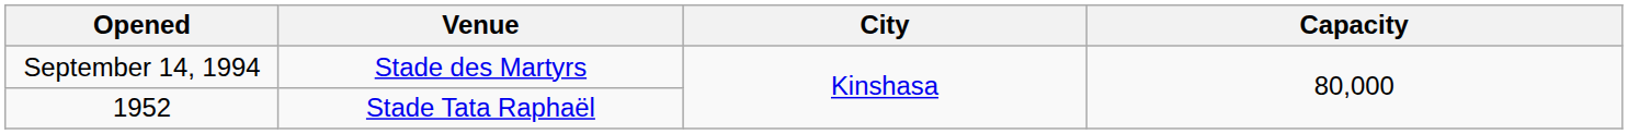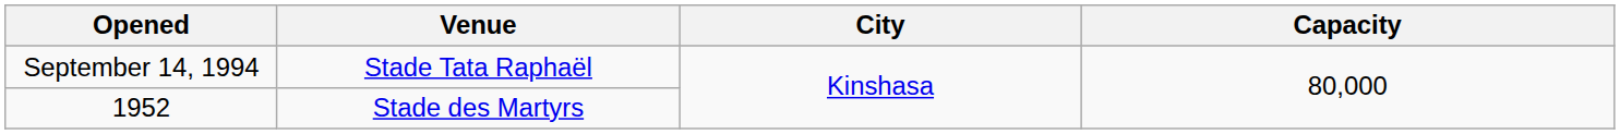September 14, 1994 | Venue: Stade des Martyrs -> Stade Tata Raphaël
1952 | Venue: Stade Tata Raphaël -> Stade des Martyrs
